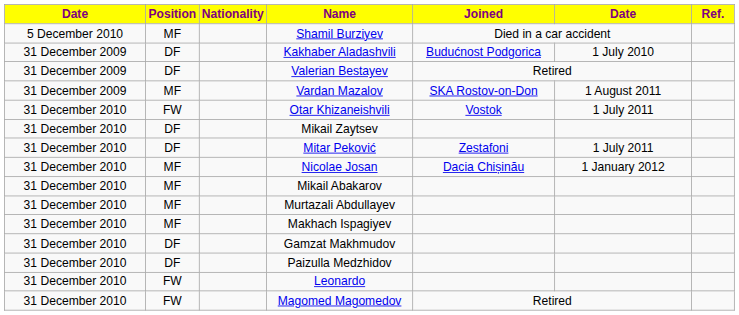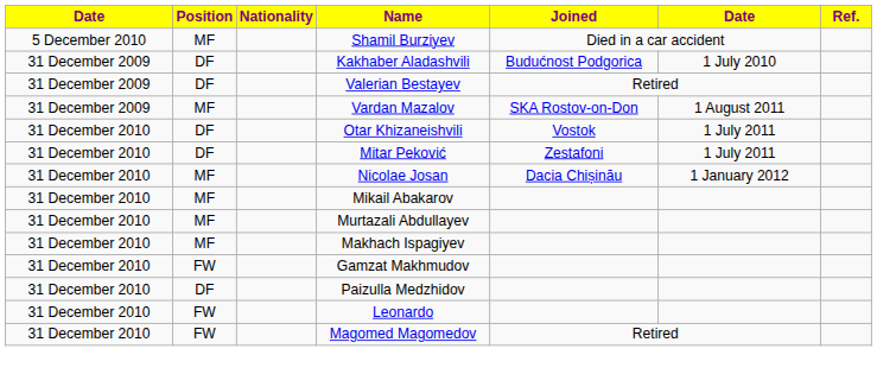Otar Khizaneishvili | Position: FW -> DF
- row: 31 December 2010 | DF | Mikail Zaytsev
Gamzat Makhmudov | Position: DF -> FW
